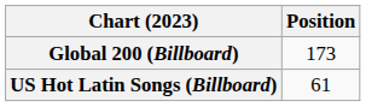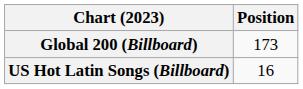US Hot Latin Songs (Billboard) | Position: 61 -> 16
